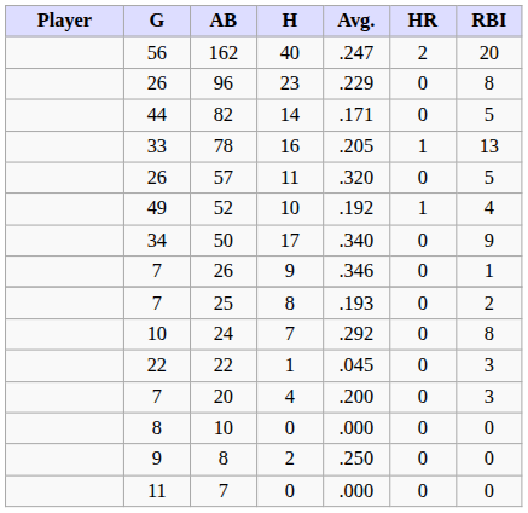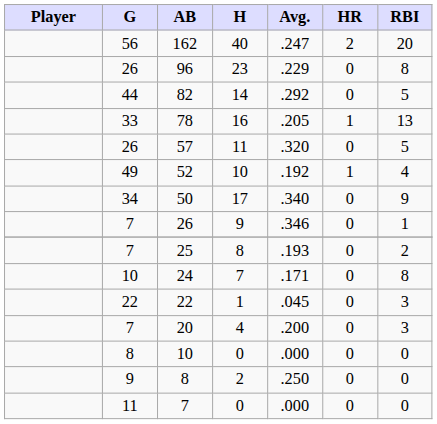82 | Avg.: .171 -> .292
24 | Avg.: .292 -> .171
